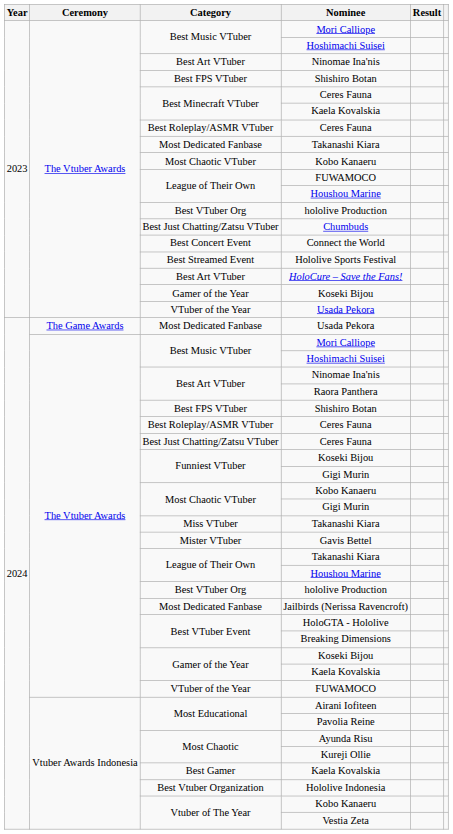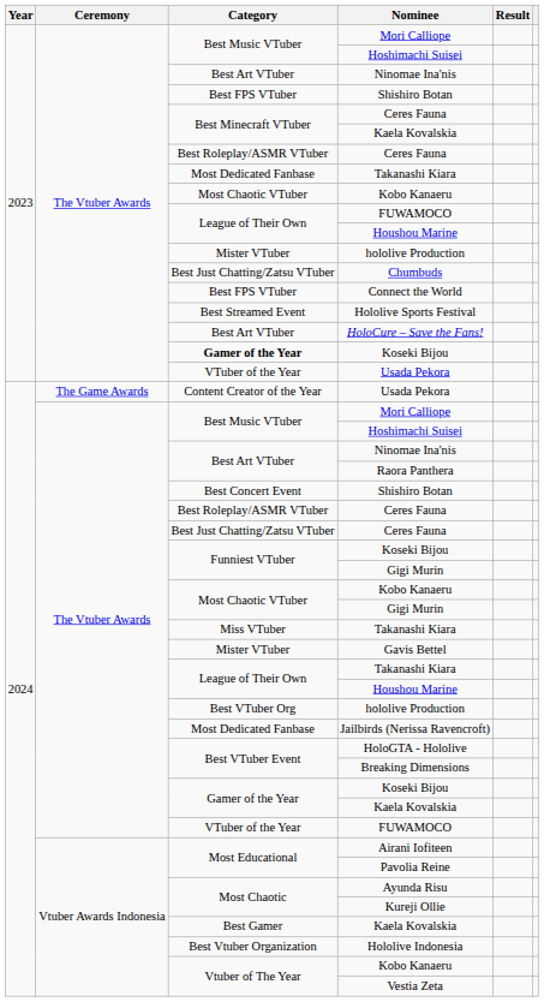2023 / hololive Production | Category: Best VTuber Org -> Mister VTuber
Connect the World | Category: Best Concert Event -> Best FPS VTuber
2023 / Koseki Bijou | Category: normal -> bold
2024 / Usada Pekora | Category: Most Dedicated Fanbase -> Content Creator of the Year
2024 / Shishiro Botan | Category: Best FPS VTuber -> Best Concert Event
